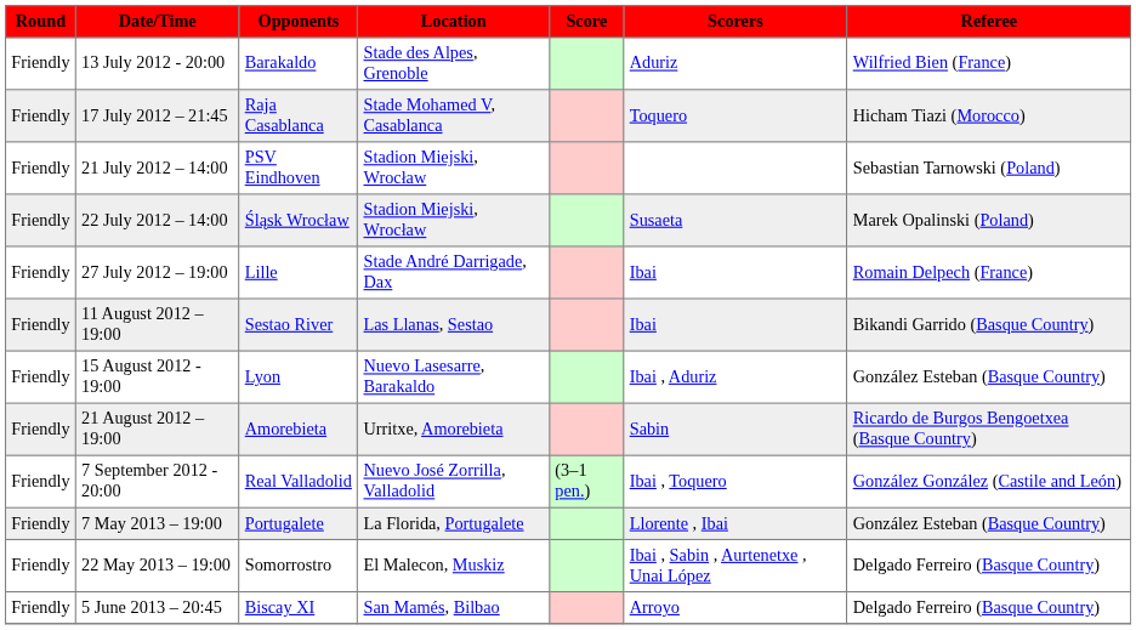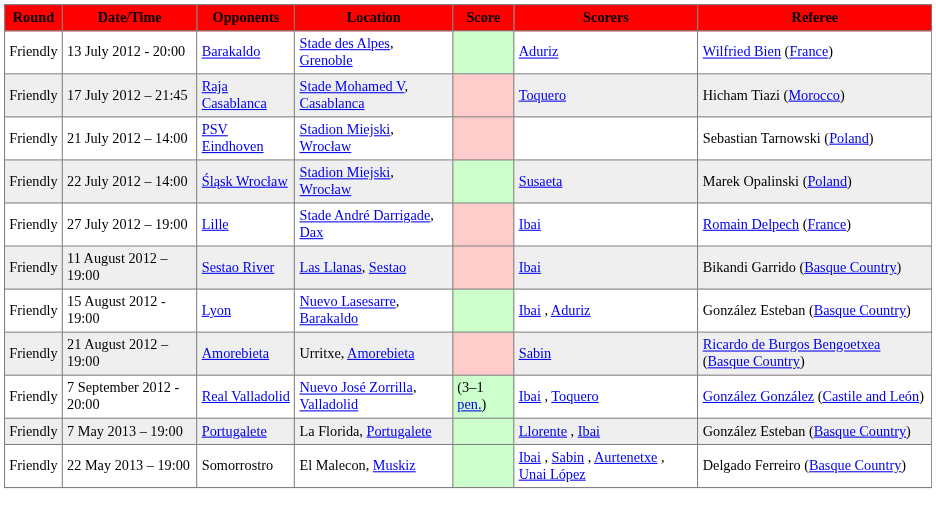- row: Friendly | 5 June 2013 – 20:45 | Biscay XI | San Mamés, Bilbao | Arroyo | Delgado Ferreiro (Basque Country)
